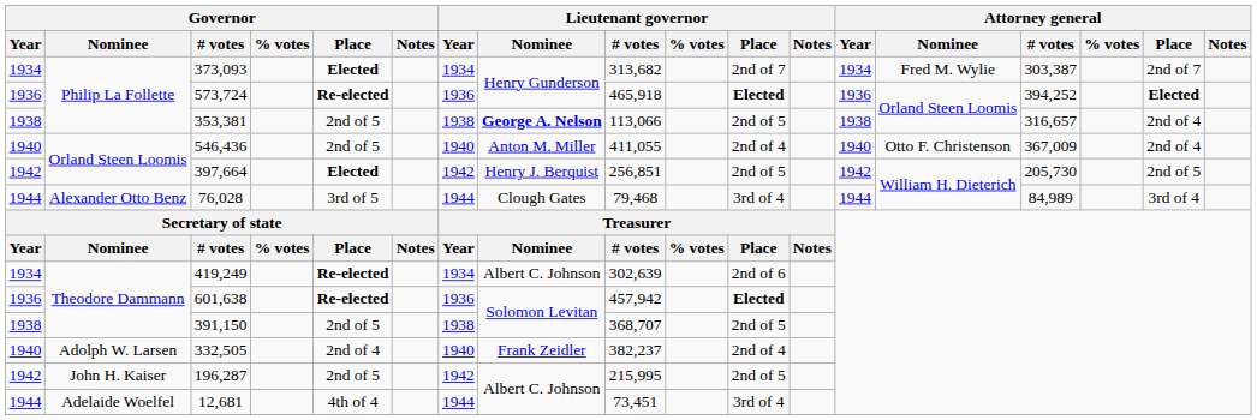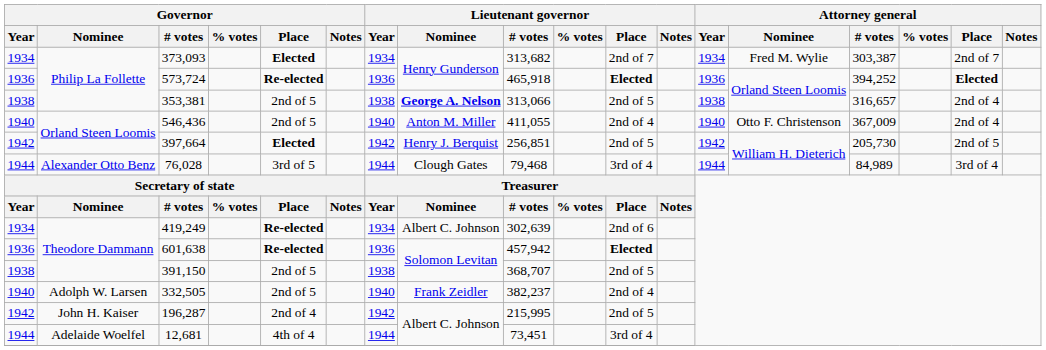353,381 | Lieutenant governor / # votes: 113,066 -> 313,066
332,505 | Governor / Place: 2nd of 4 -> 2nd of 5
196,287 | Governor / Place: 2nd of 5 -> 2nd of 4
